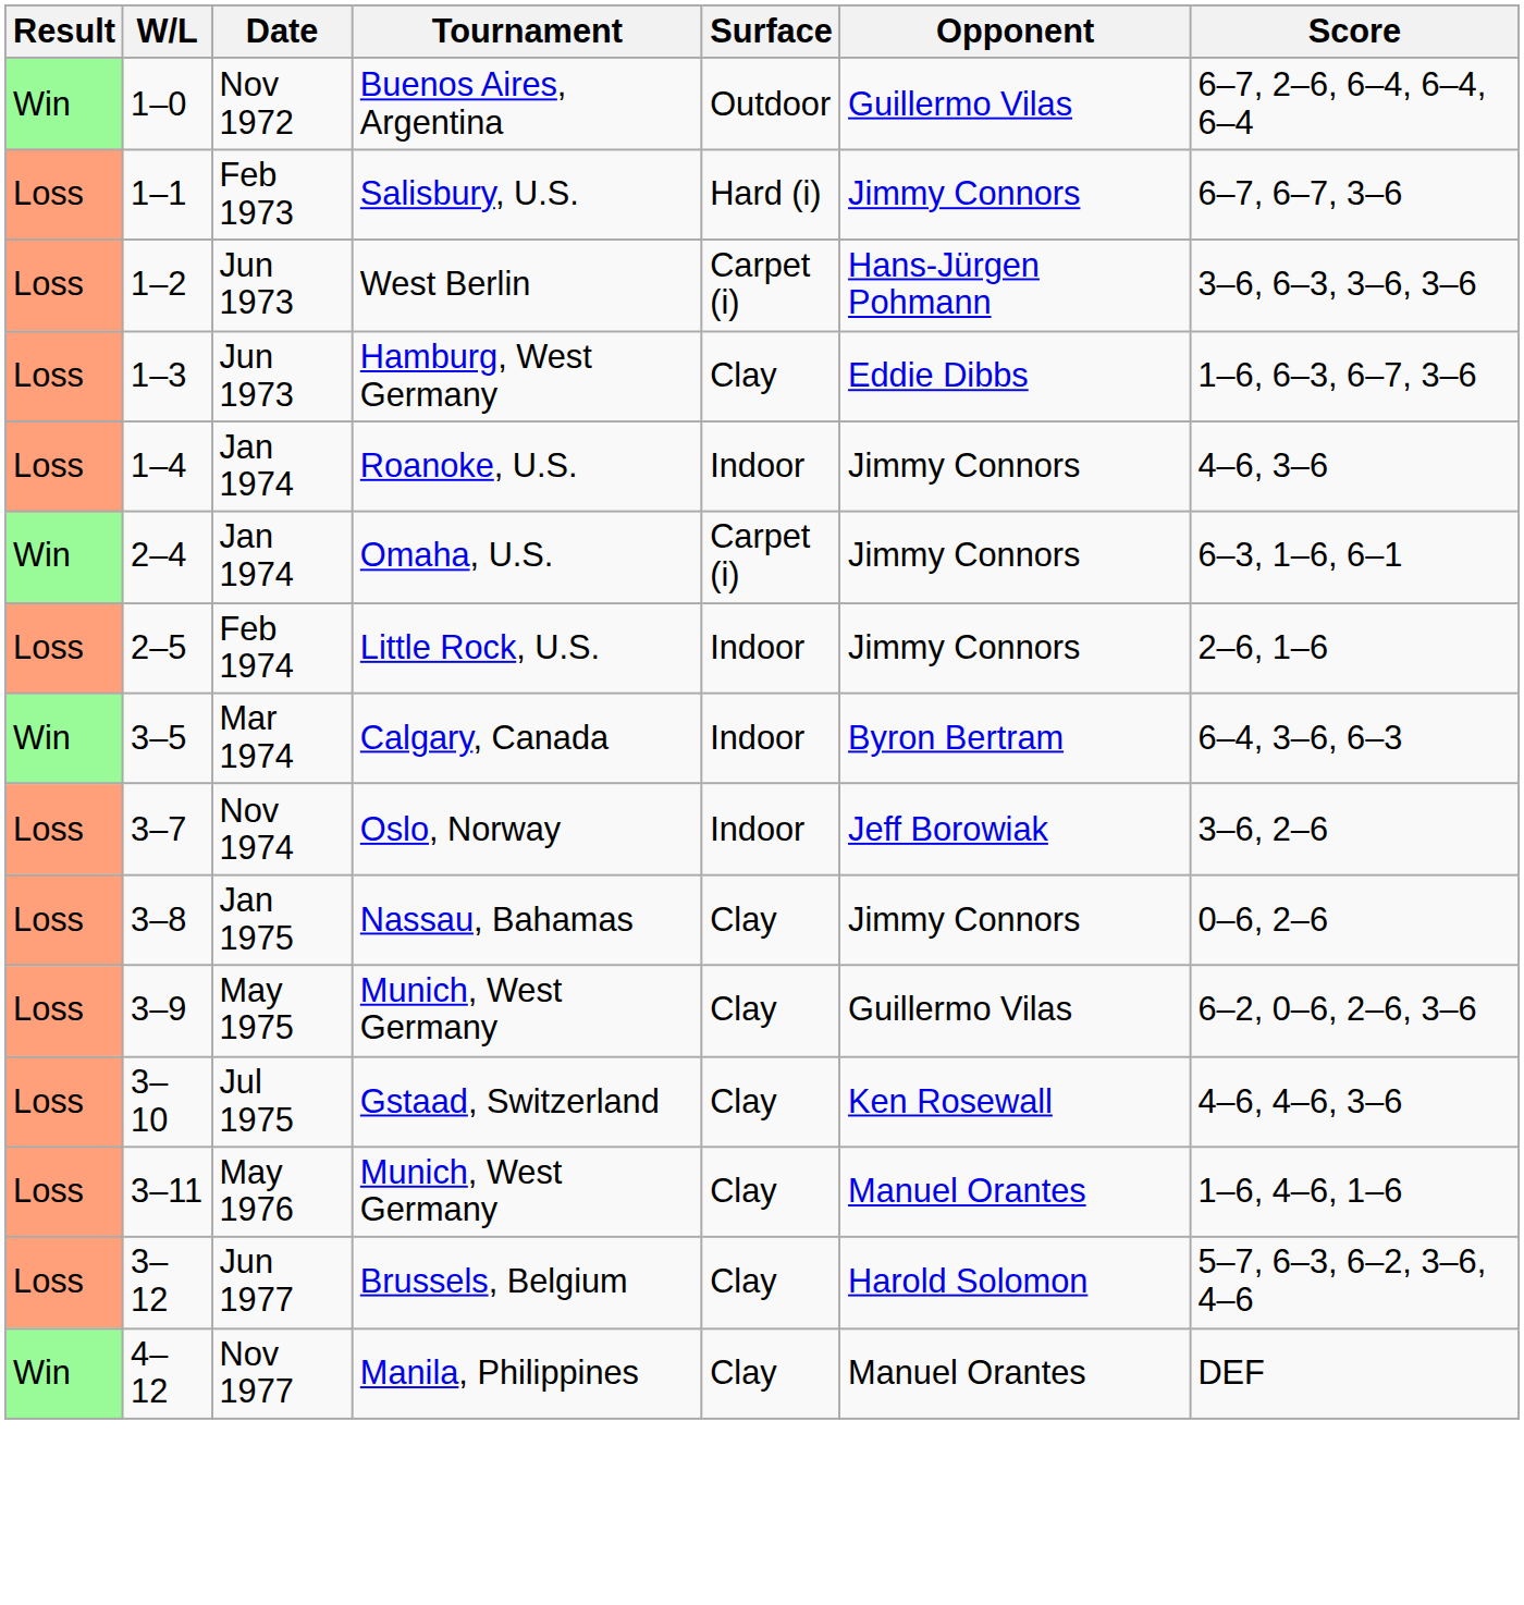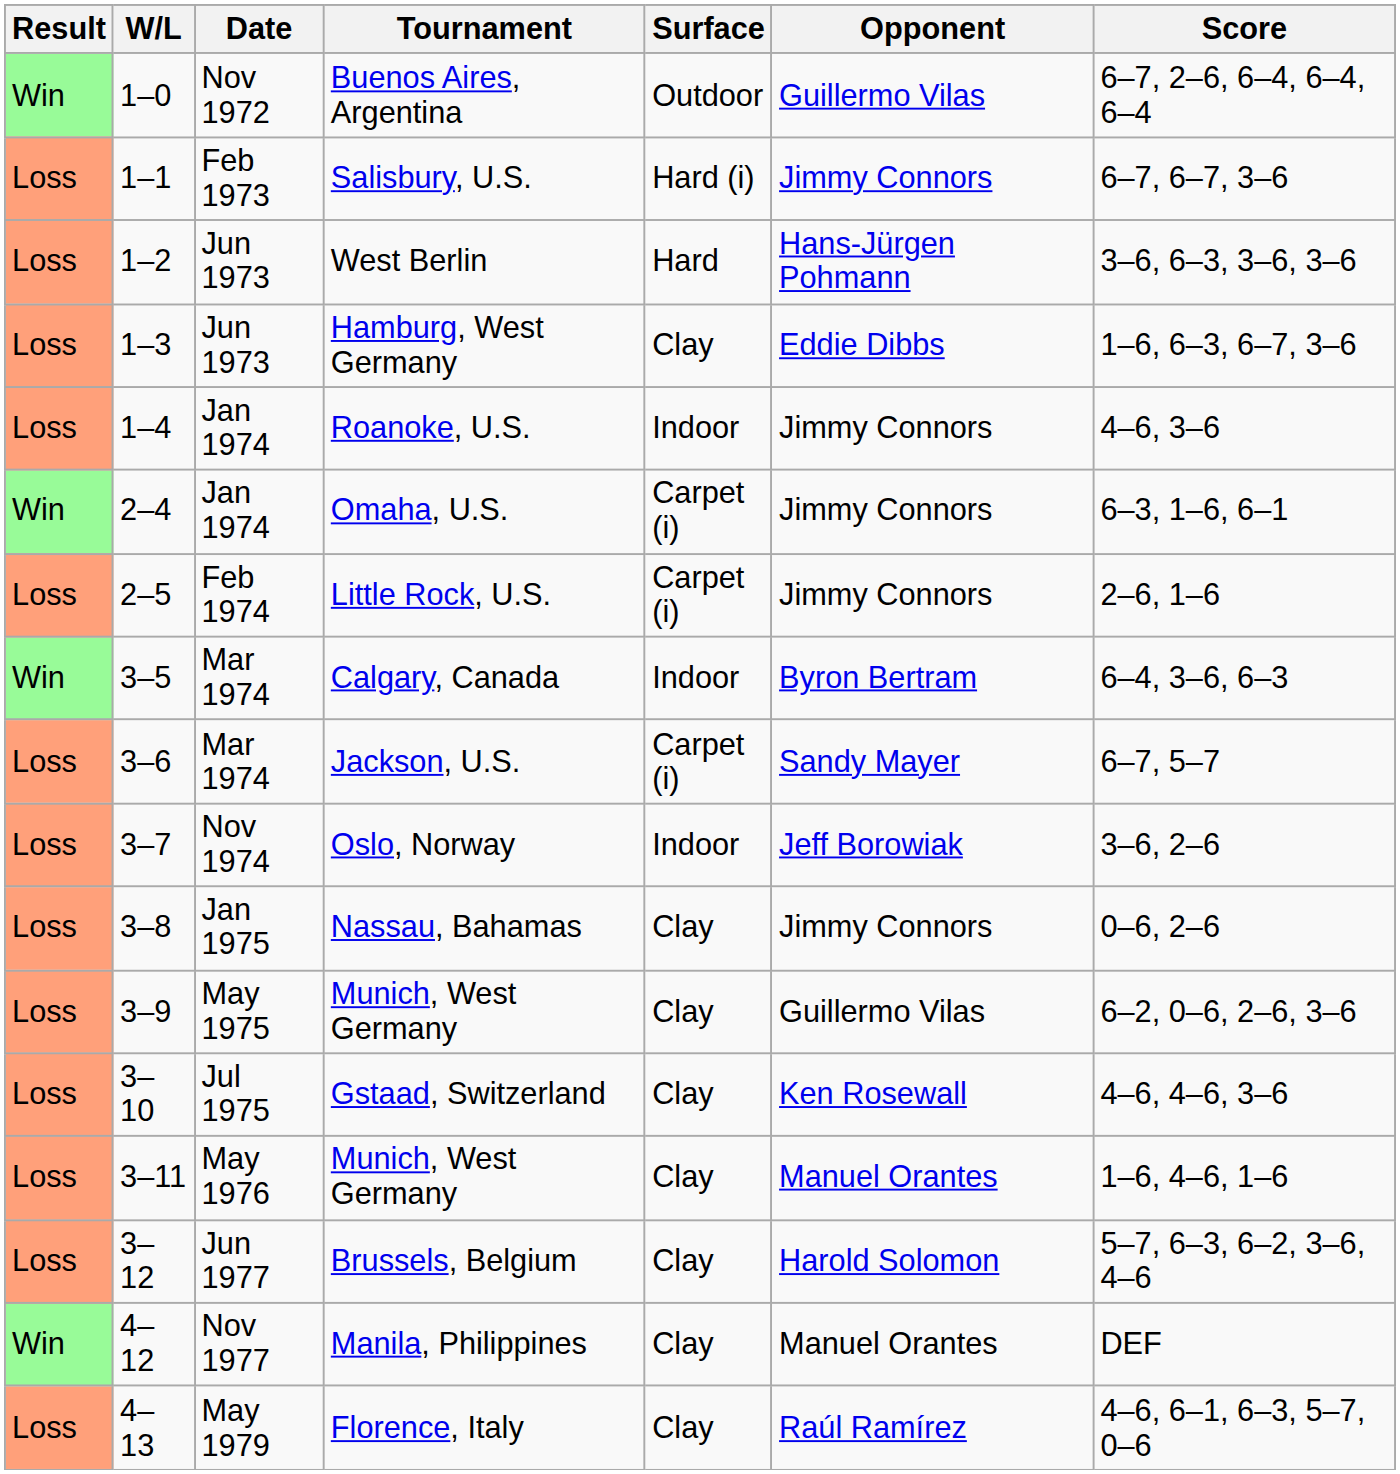West Berlin | Surface: Carpet (i) -> Hard
Little Rock, U.S. | Surface: Indoor -> Carpet (i)
+ row: Loss | 3–6 | Mar 1974 | Jackson, U.S. | Carpet (i) | Sandy Mayer | 6–7, 5–7
+ row: Loss | 4–13 | May 1979 | Florence, Italy | Clay | Raúl Ramírez | 4–6, 6–1, 6–3, 5–7, 0–6
